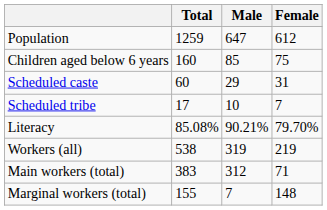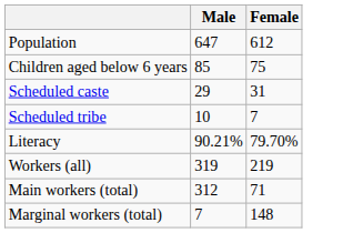- column: Total | 1259 | 160 | 60 | 17 | 85.08% | 538 | 383 | 155
